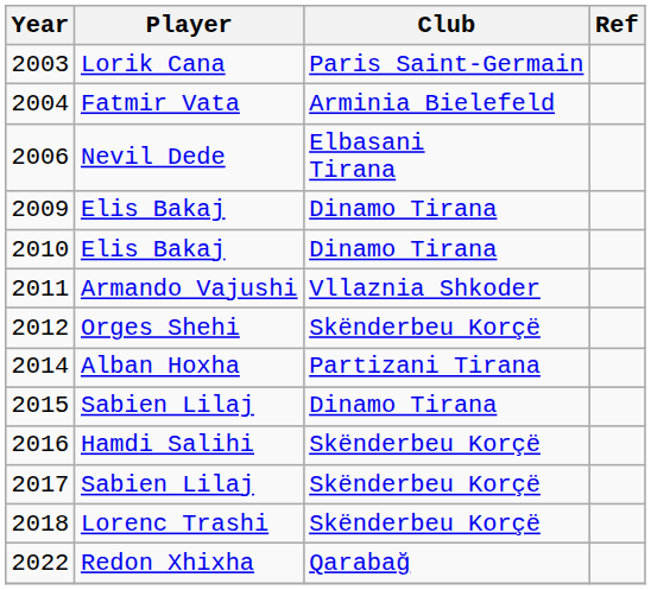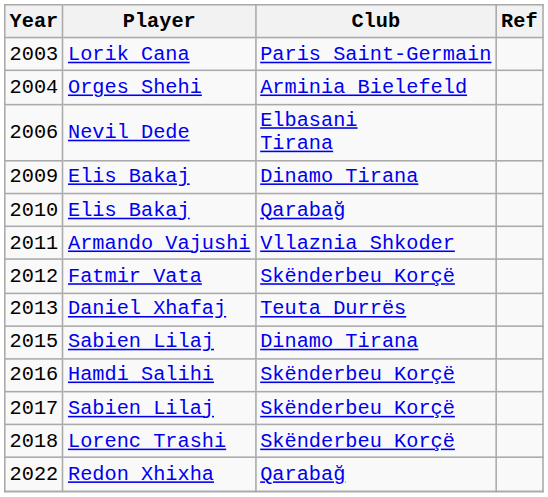2004 | Player: Fatmir Vata -> Orges Shehi
2010 | Club: Dinamo Tirana -> Qarabağ
2012 | Player: Orges Shehi -> Fatmir Vata
+ row: 2013 | Daniel Xhafaj | Teuta Durrës
- row: 2014 | Alban Hoxha | Partizani Tirana
